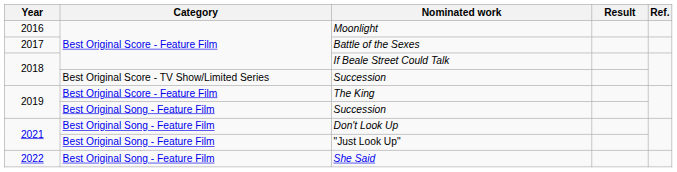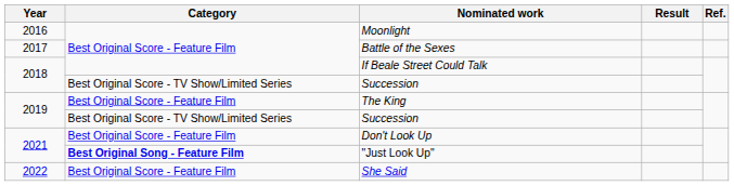2019 / Succession | Category: Best Original Song - Feature Film -> Best Original Score - TV Show/Limited Series
Don't Look Up | Category: Best Original Song - Feature Film -> Best Original Score - Feature Film
"Just Look Up" | Category: normal -> bold
She Said | Category: Best Original Song - Feature Film -> Best Original Score - Feature Film
